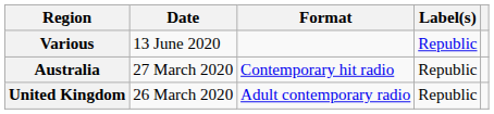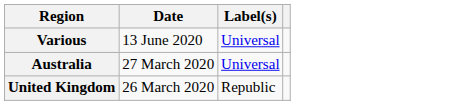- column: Format | Contemporary hit radio | Adult contemporary radio
Various | Label(s): Republic -> Universal
Australia | Label(s): Republic -> Universal
